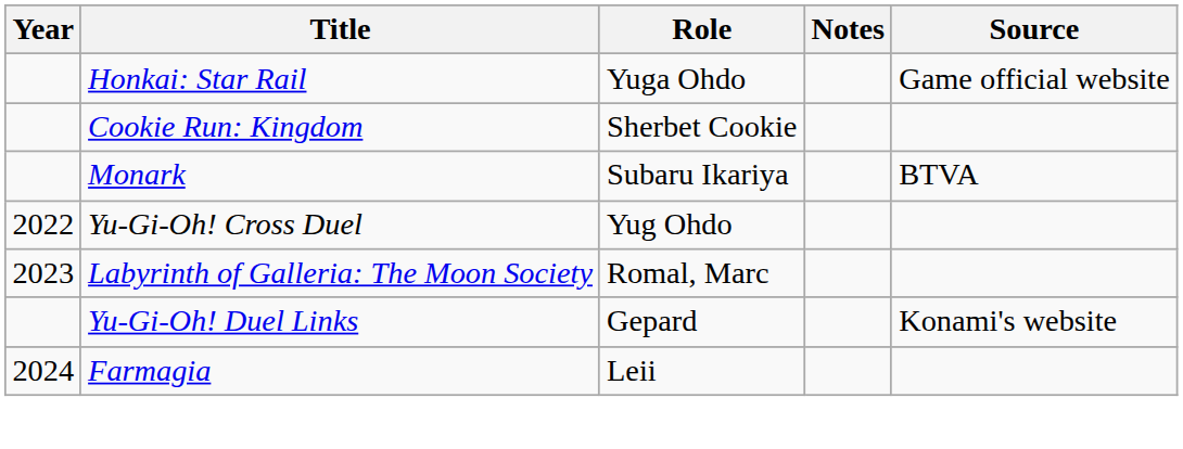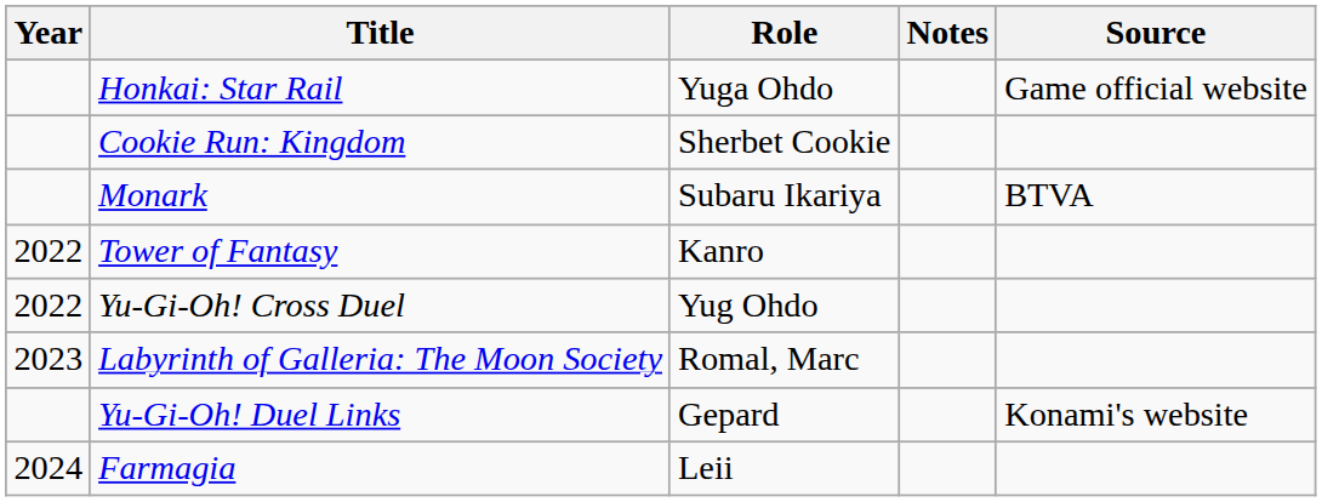+ row: 2022 | Tower of Fantasy | Kanro
